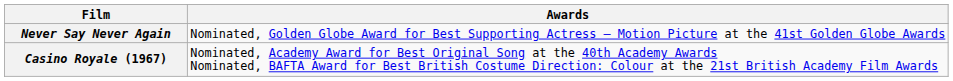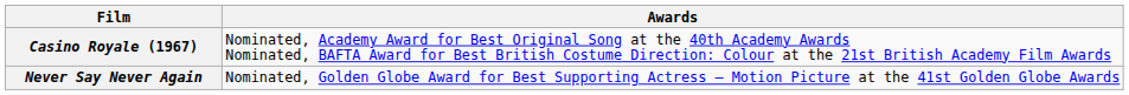rows swapped: Casino Royale (1967) <-> Never Say Never Again
